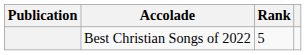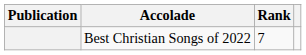Best Christian Songs of 2022 | Rank: 5 -> 7
